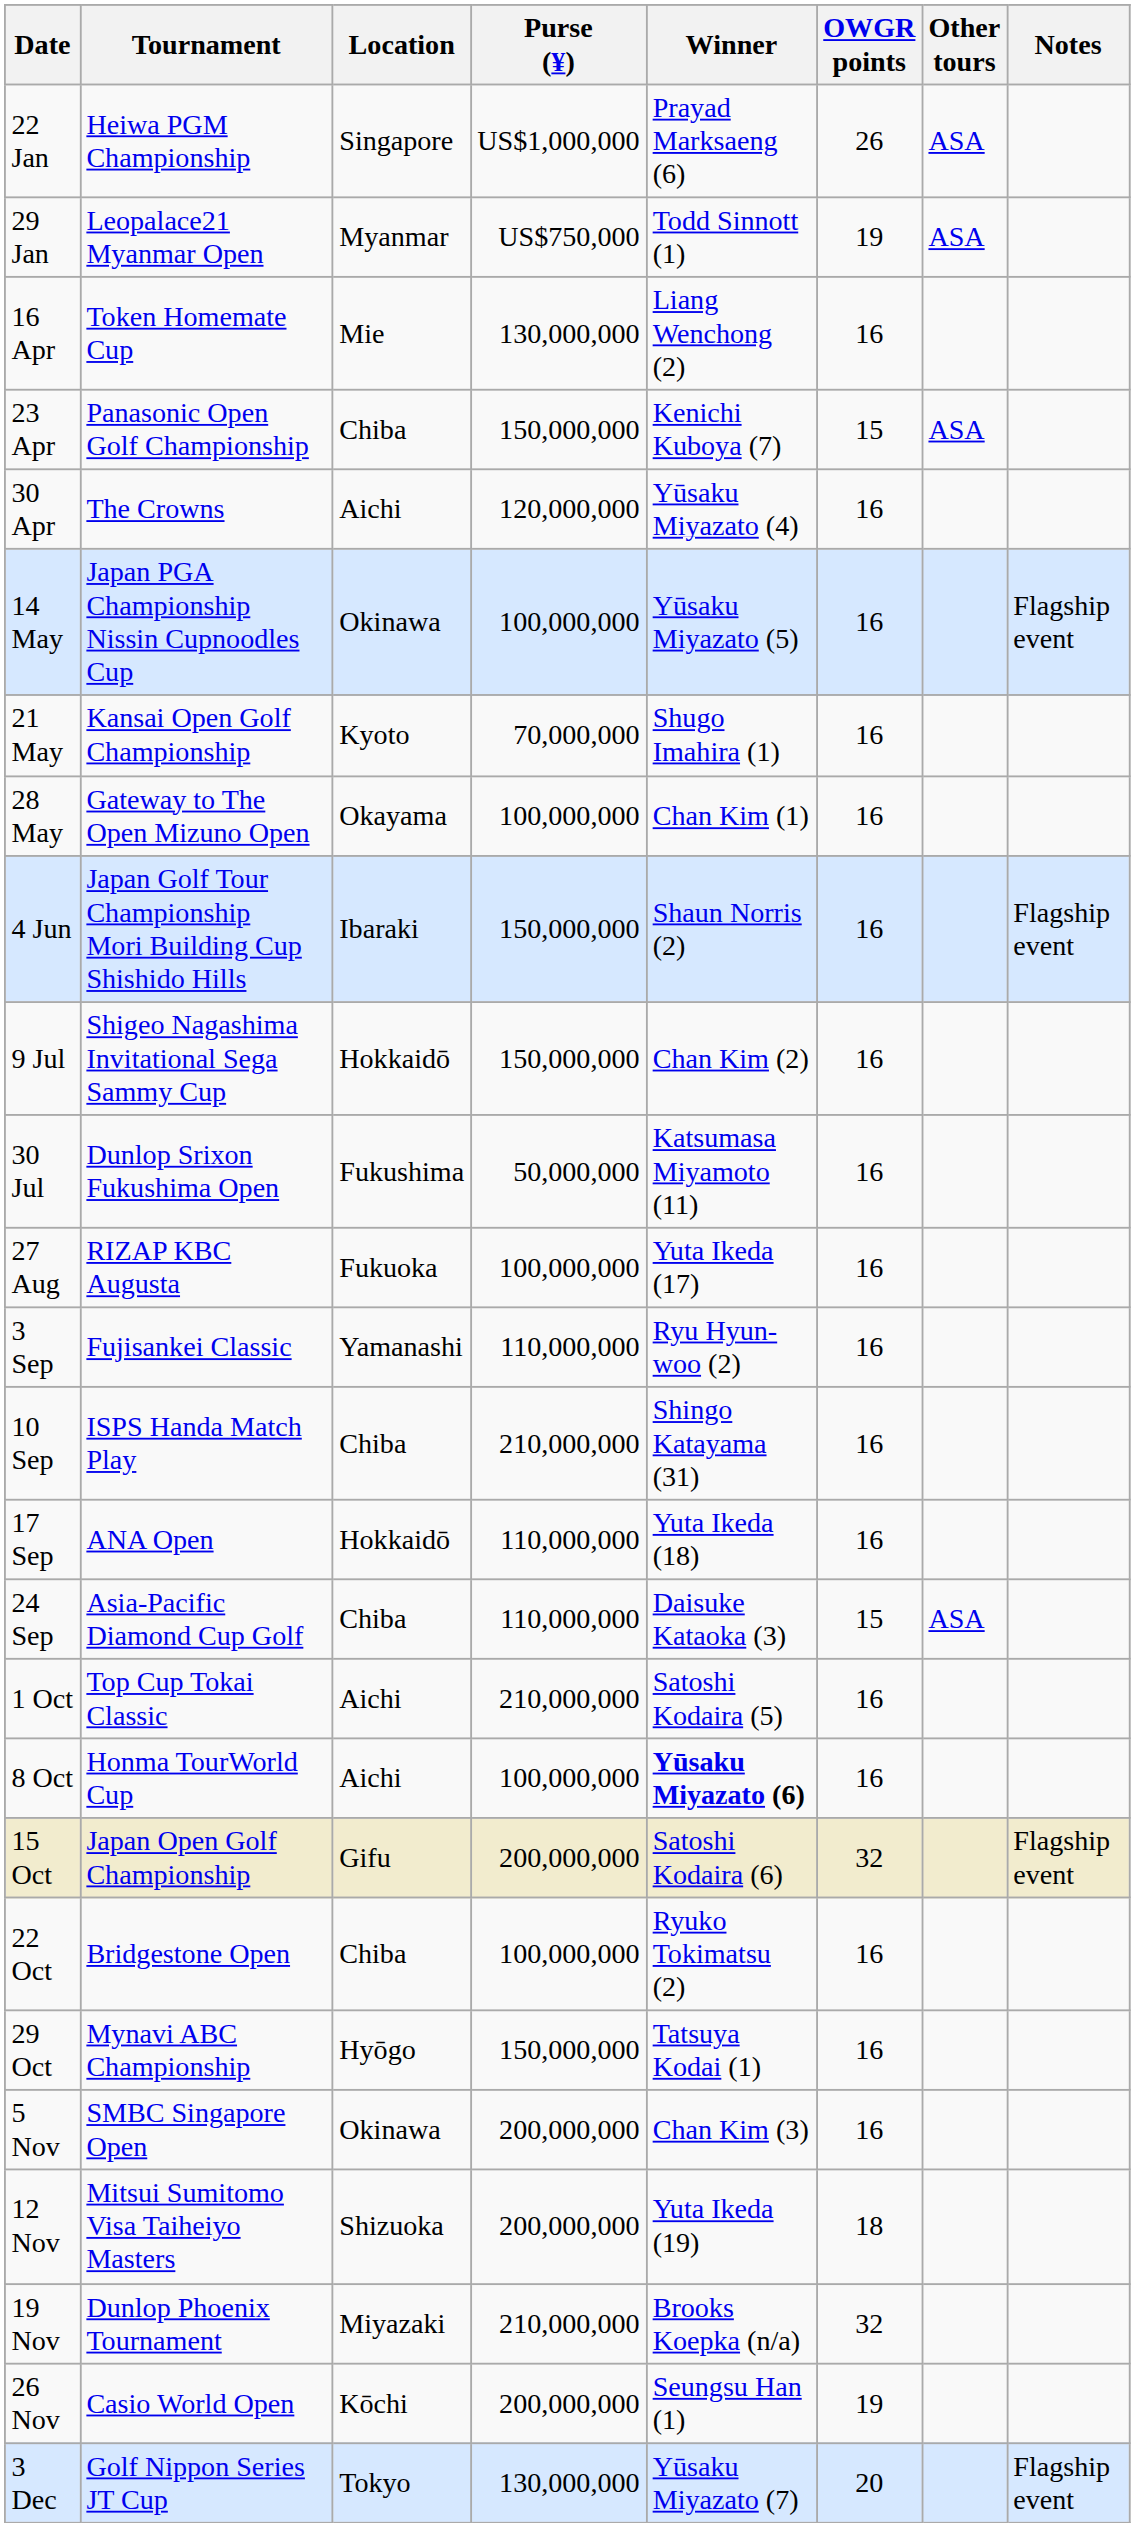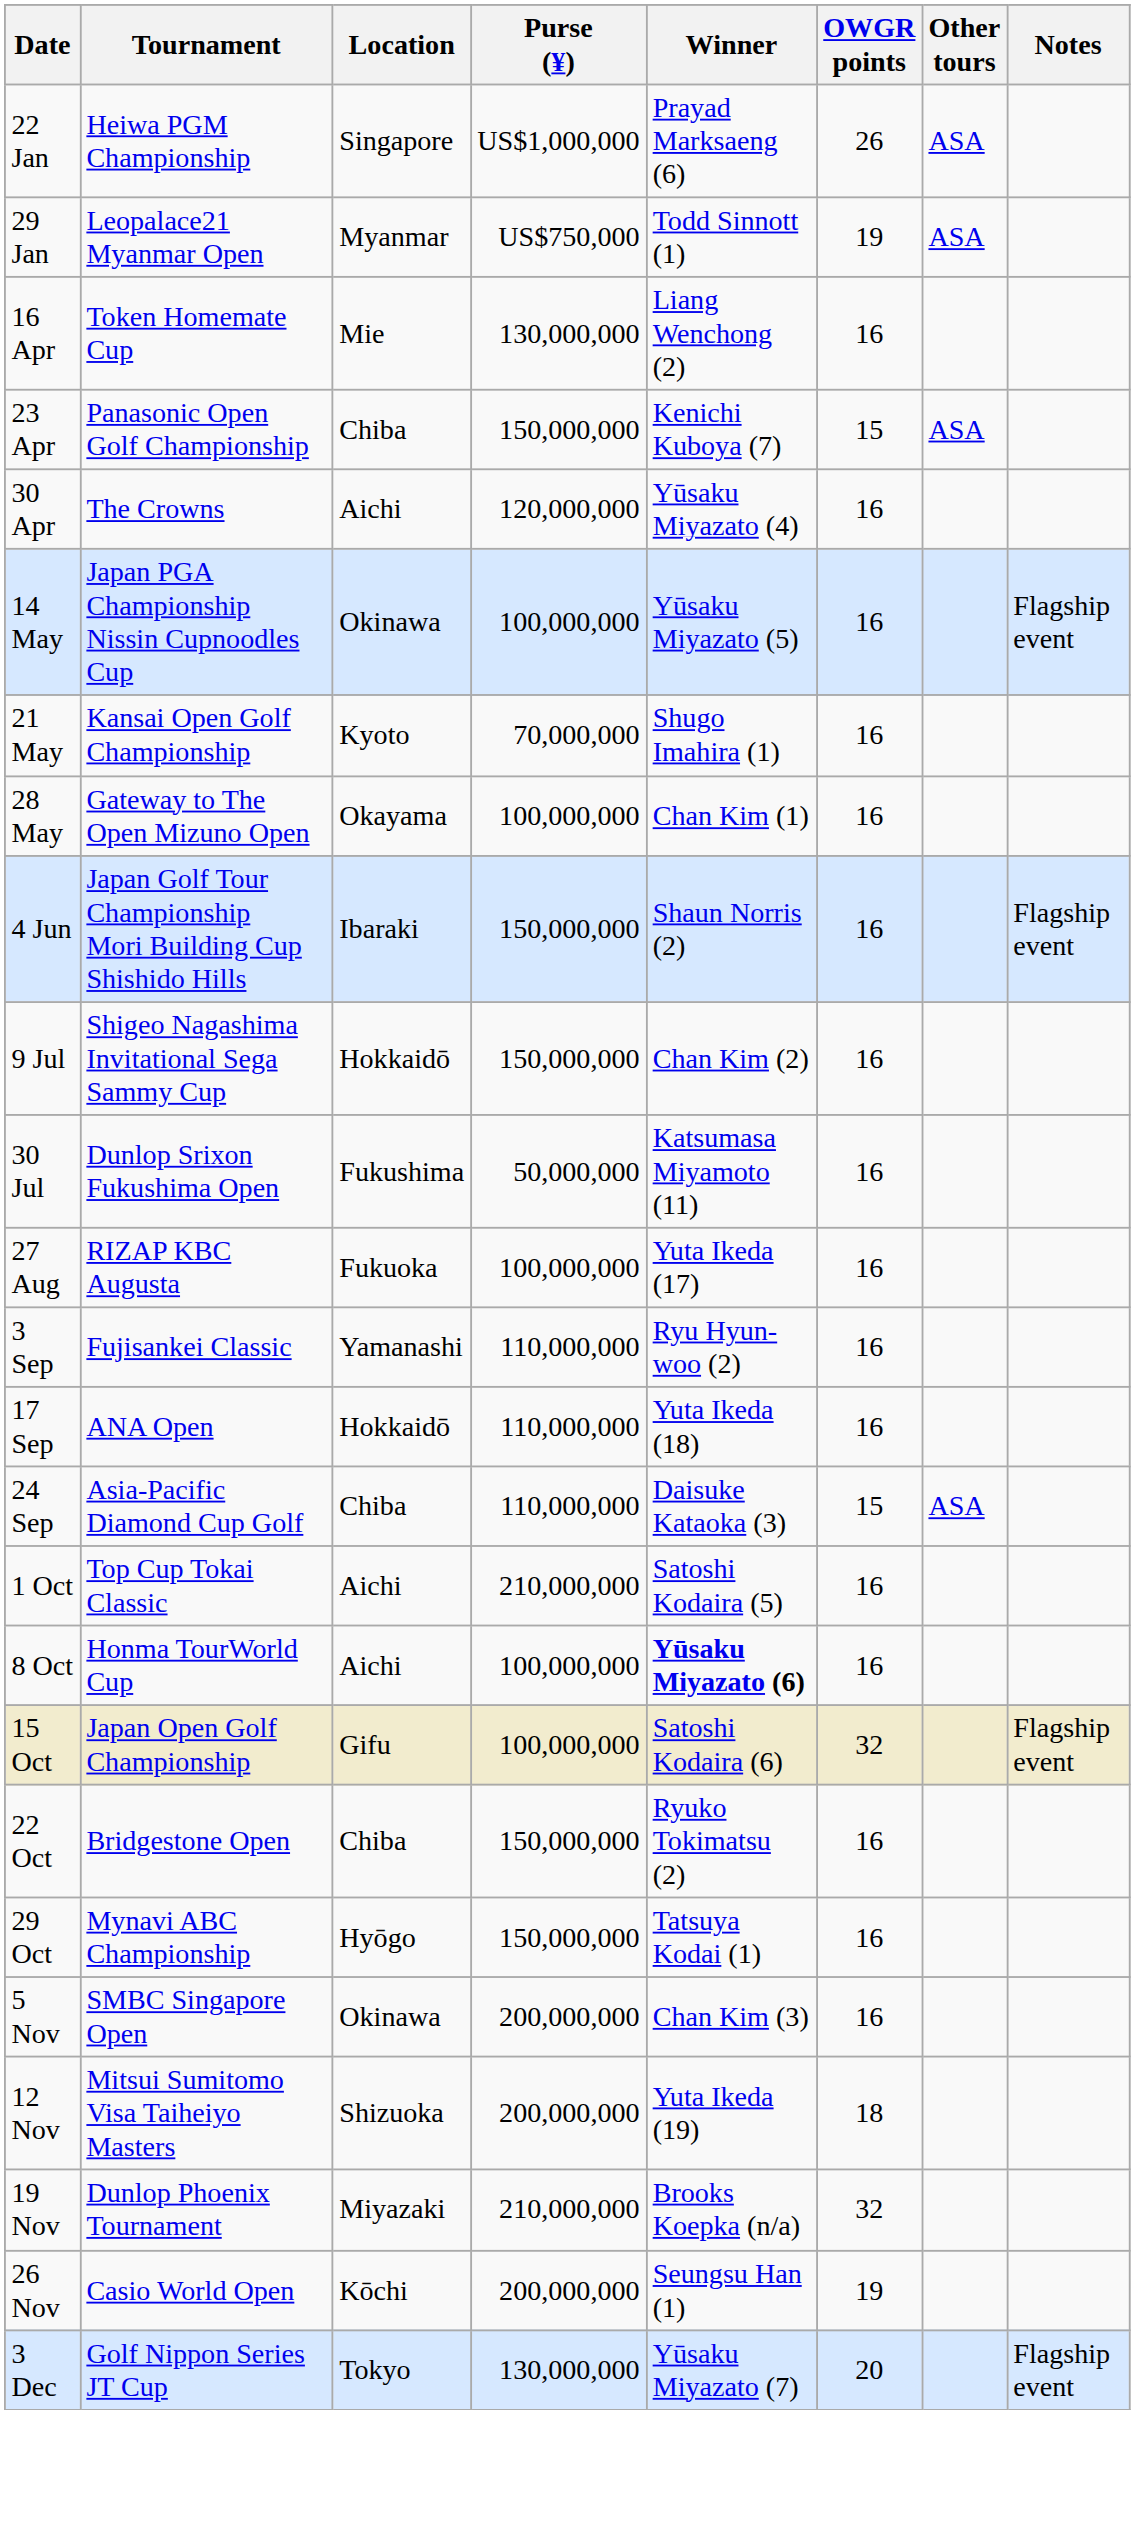- row: 10 Sep | ISPS Handa Match Play | Chiba | 210,000,000 | Shingo Katayama (31) | 16
15 Oct | Purse (¥): 200,000,000 -> 100,000,000
22 Oct | Purse (¥): 100,000,000 -> 150,000,000
